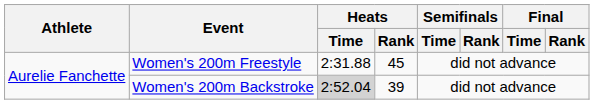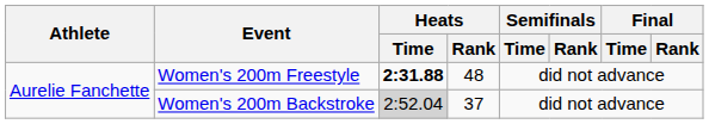Women's 200m Freestyle | Heats / Time: normal -> bold
Women's 200m Freestyle | Heats / Rank: 45 -> 48
Women's 200m Backstroke | Heats / Rank: 39 -> 37
